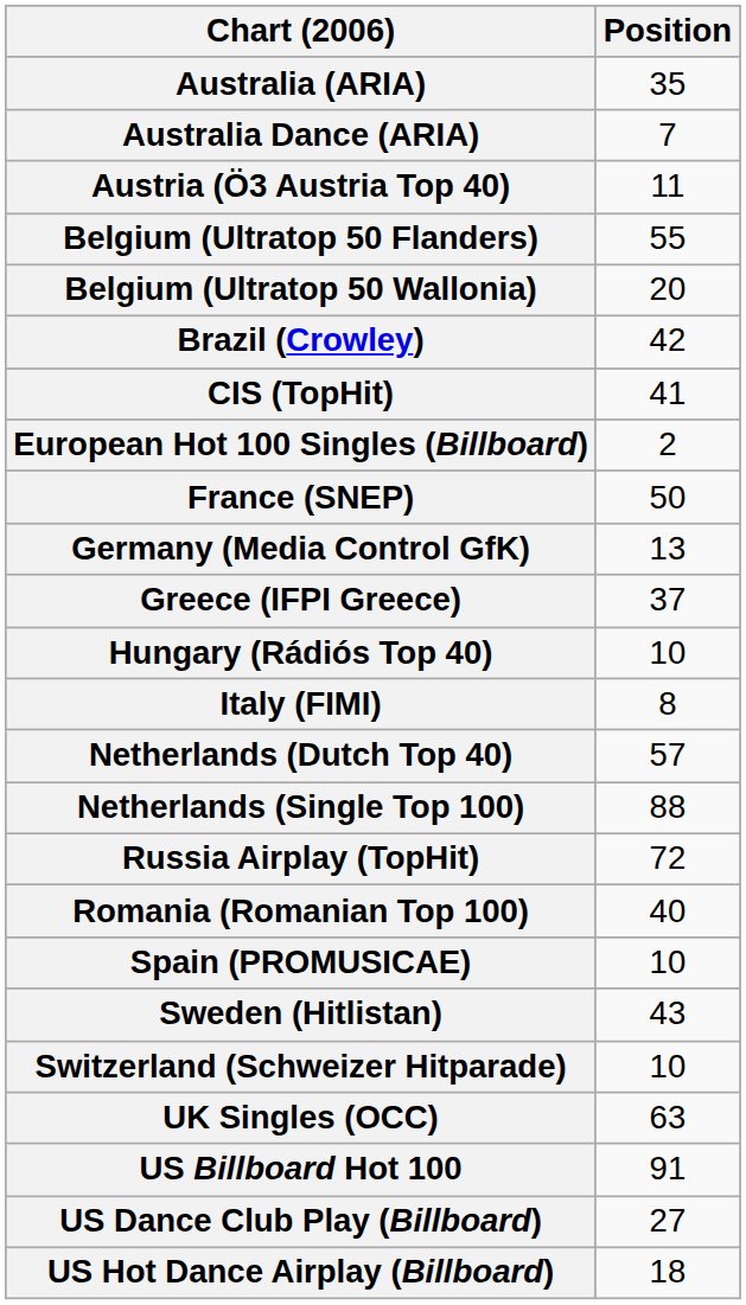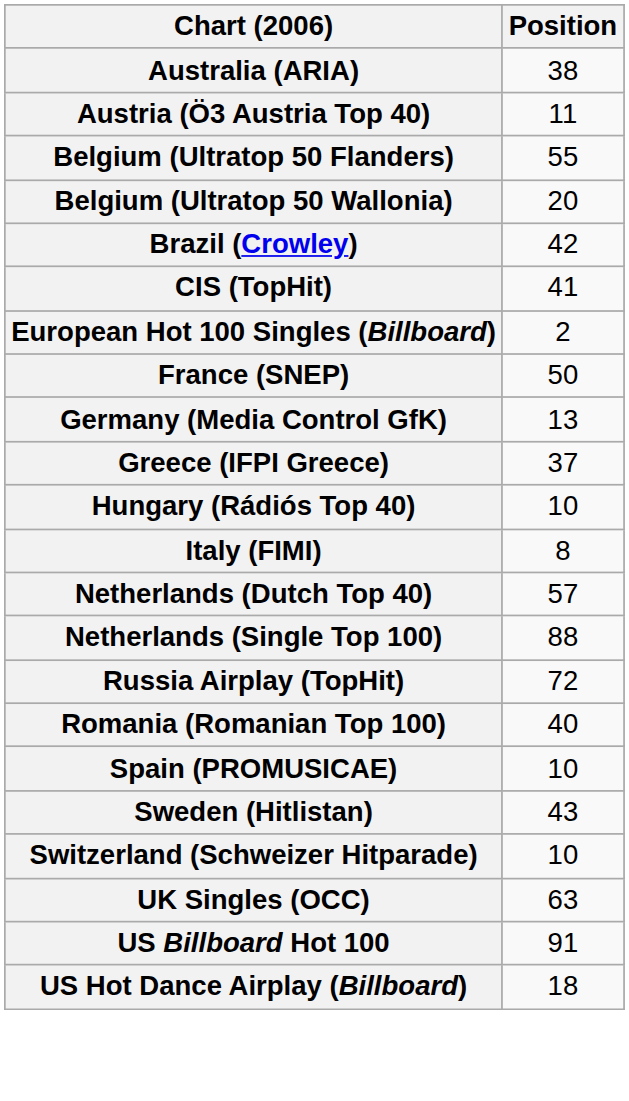Australia (ARIA) | Position: 35 -> 38
- row: Australia Dance (ARIA) | 7
- row: US Dance Club Play (Billboard) | 27
